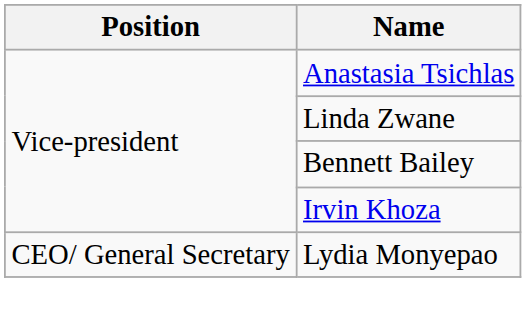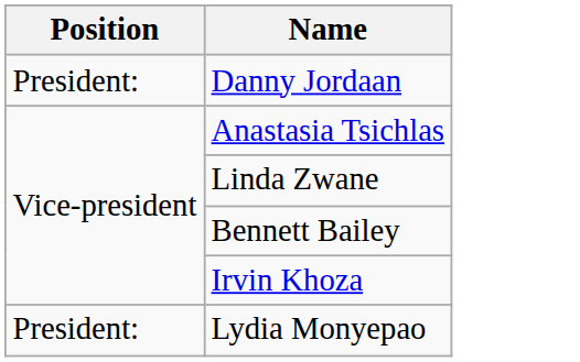+ row: President: | Danny Jordaan
Lydia Monyepao | Position: CEO/ General Secretary -> President:
